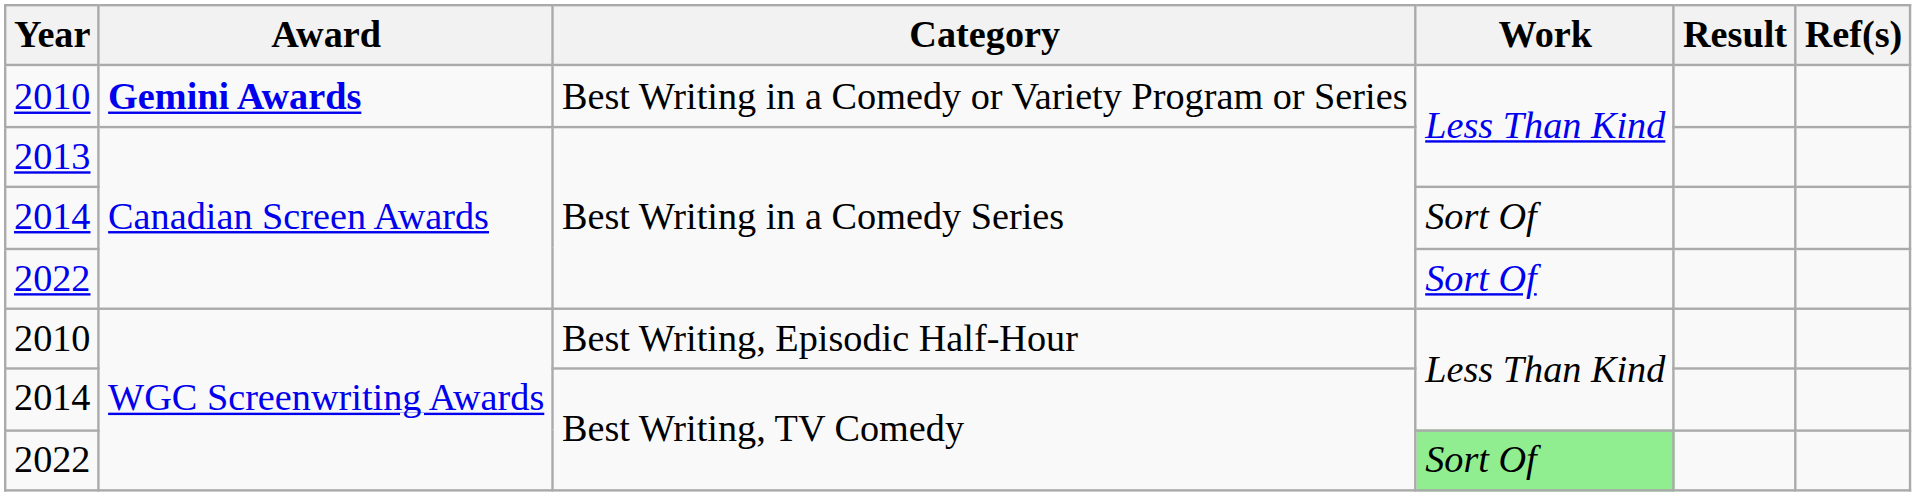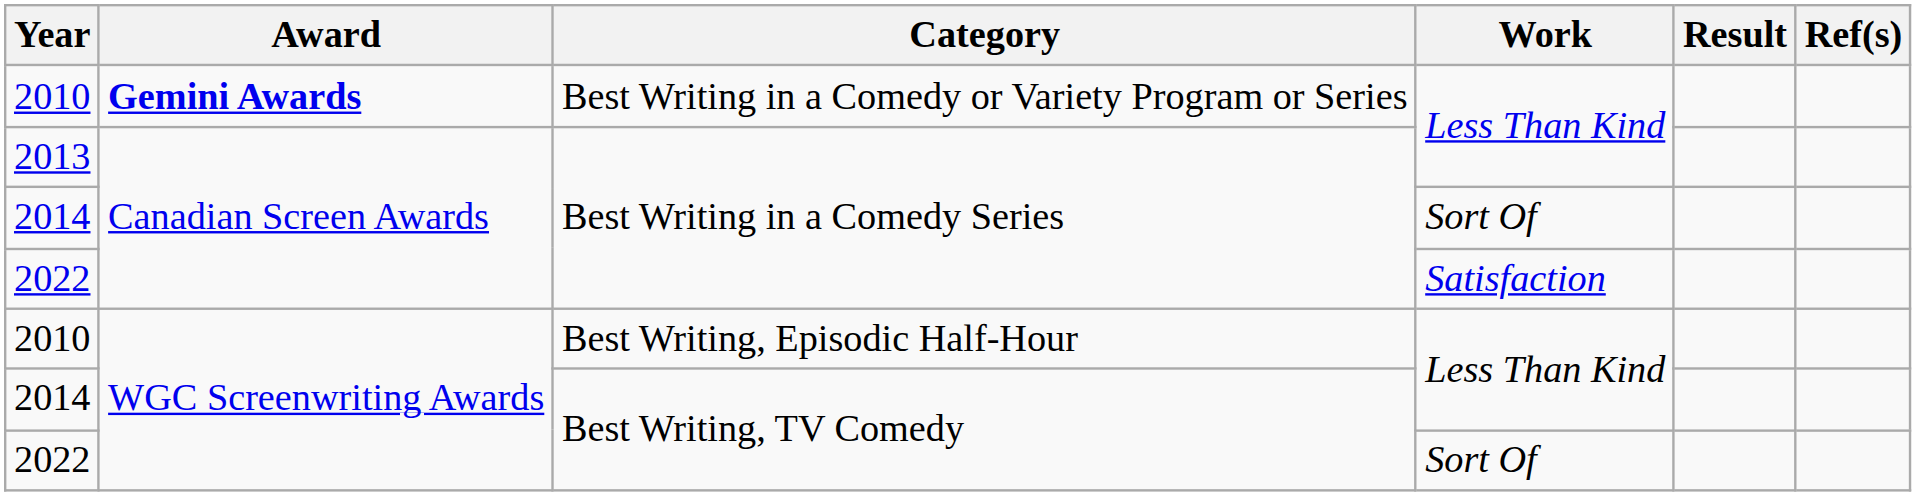2022 / Best Writing in a Comedy Series | Work: Sort Of -> Satisfaction
2022 / Best Writing, TV Comedy | Work: lightgreen background -> no background
